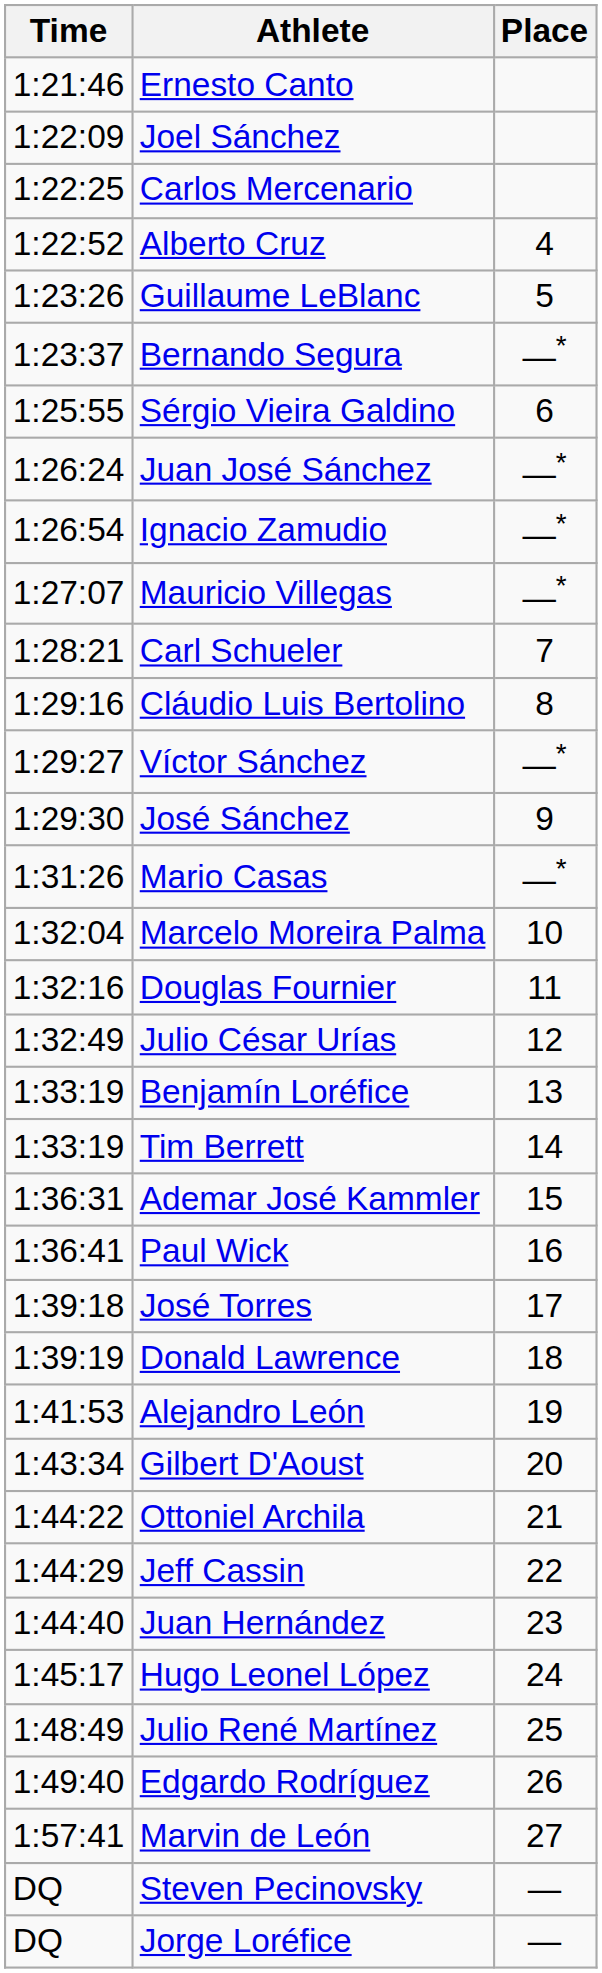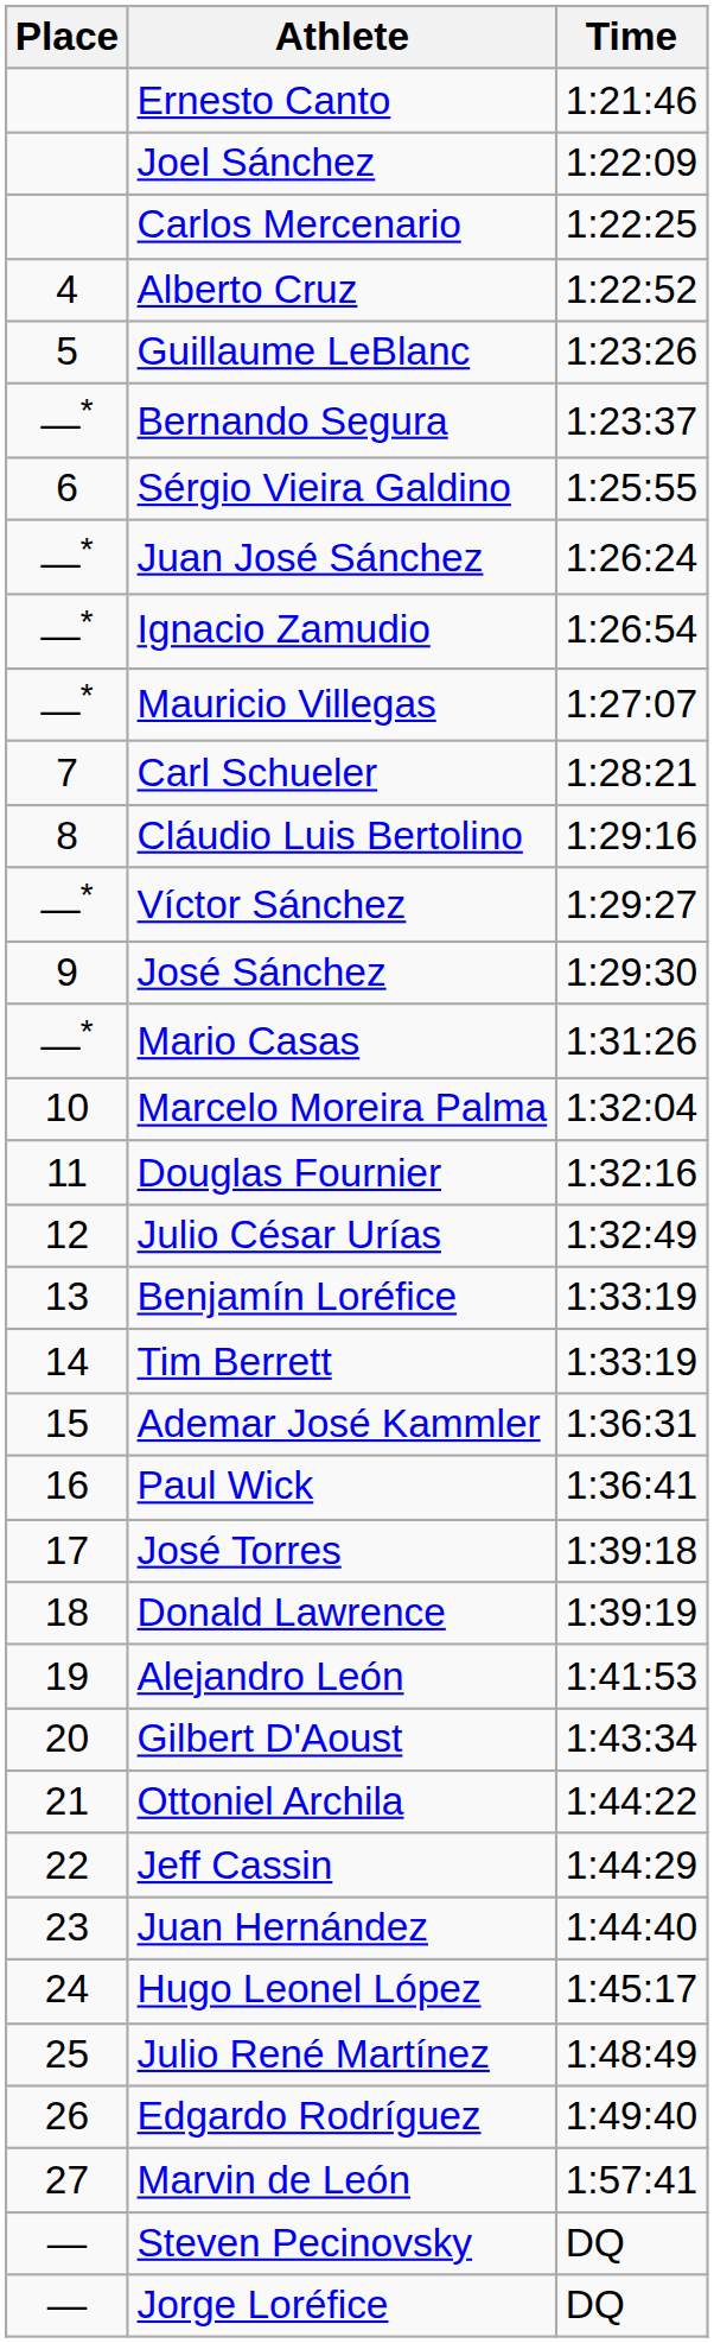columns swapped: Place <-> Time
